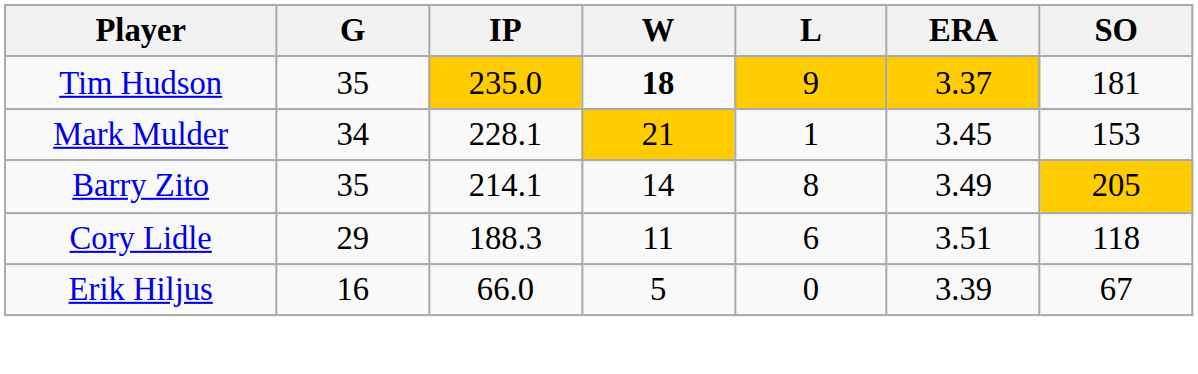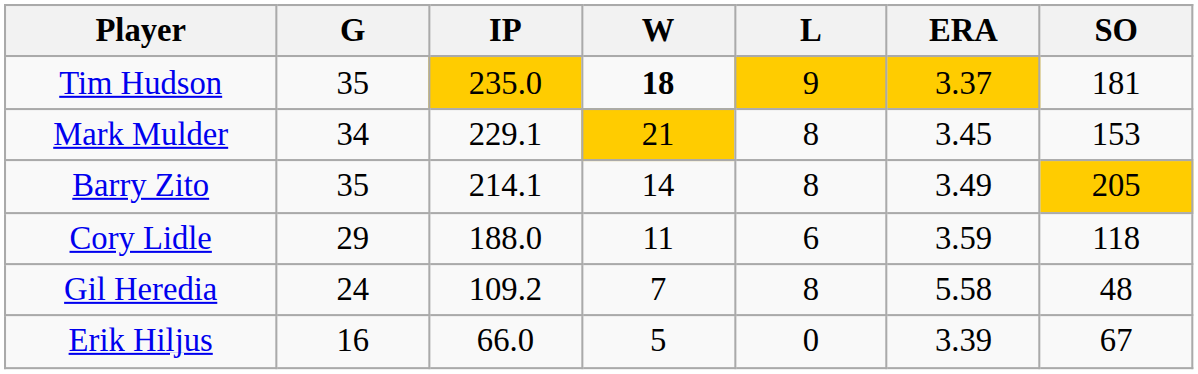Mark Mulder | IP: 228.1 -> 229.1
Mark Mulder | L: 1 -> 8
Cory Lidle | IP: 188.3 -> 188.0
Cory Lidle | ERA: 3.51 -> 3.59
+ row: Gil Heredia | 24 | 109.2 | 7 | 8 | 5.58 | 48
